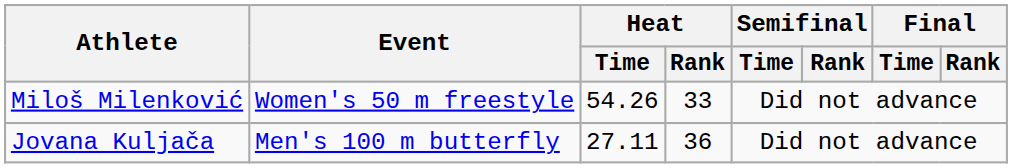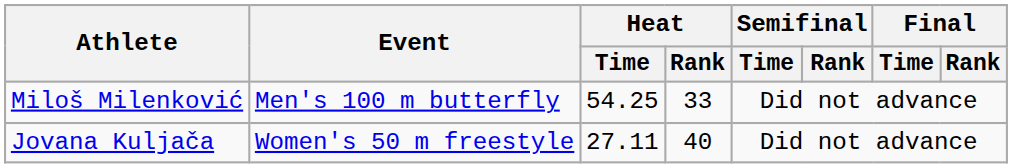Miloš Milenković | Event: Women's 50 m freestyle -> Men's 100 m butterfly
Miloš Milenković | Heat / Time: 54.26 -> 54.25
Jovana Kuljača | Event: Men's 100 m butterfly -> Women's 50 m freestyle
Jovana Kuljača | Heat / Rank: 36 -> 40
